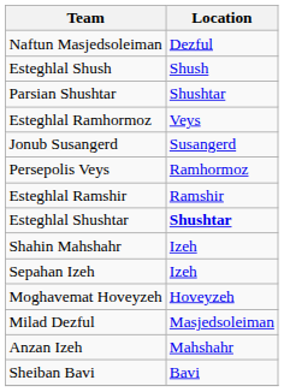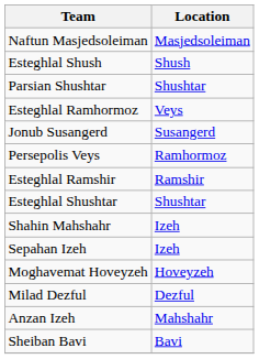Naftun Masjedsoleiman | Location: Dezful -> Masjedsoleiman
Esteghlal Shushtar | Location: bold -> normal
Milad Dezful | Location: Masjedsoleiman -> Dezful
